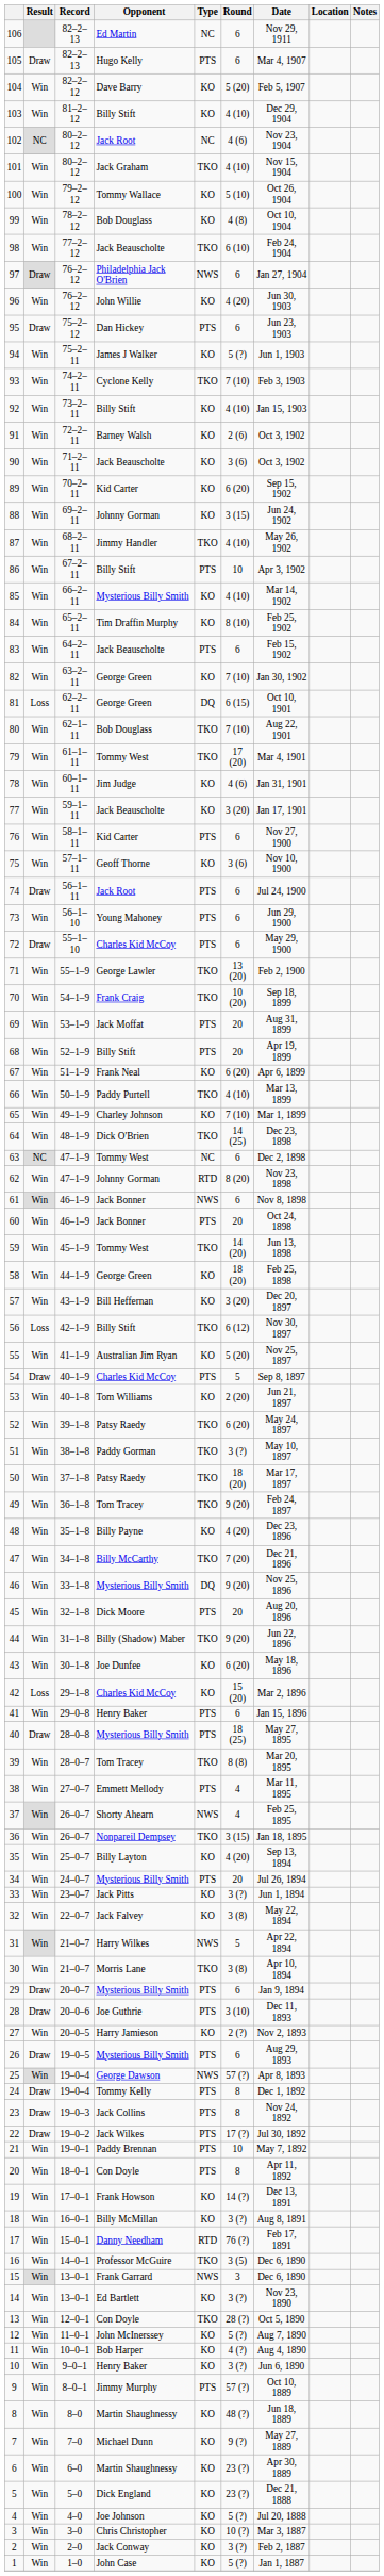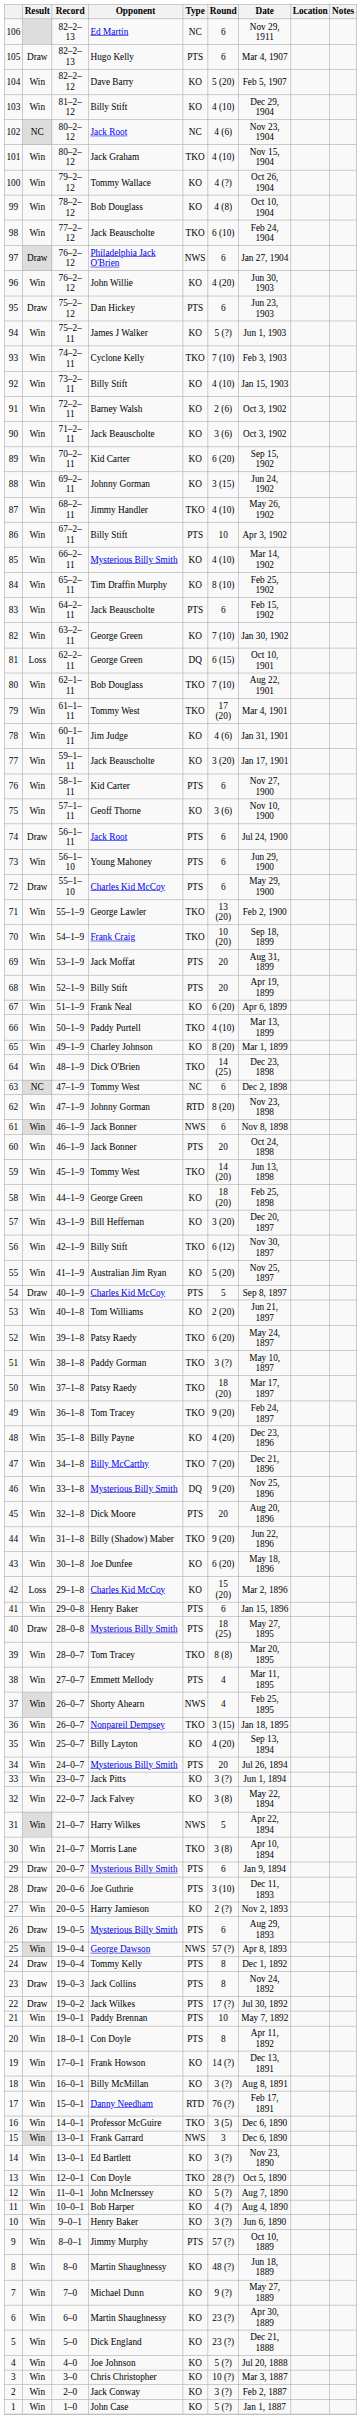100 | Round: 5 (10) -> 4 (?)
65 | Round: 7 (10) -> 8 (20)
56 | Result: Loss -> Win
